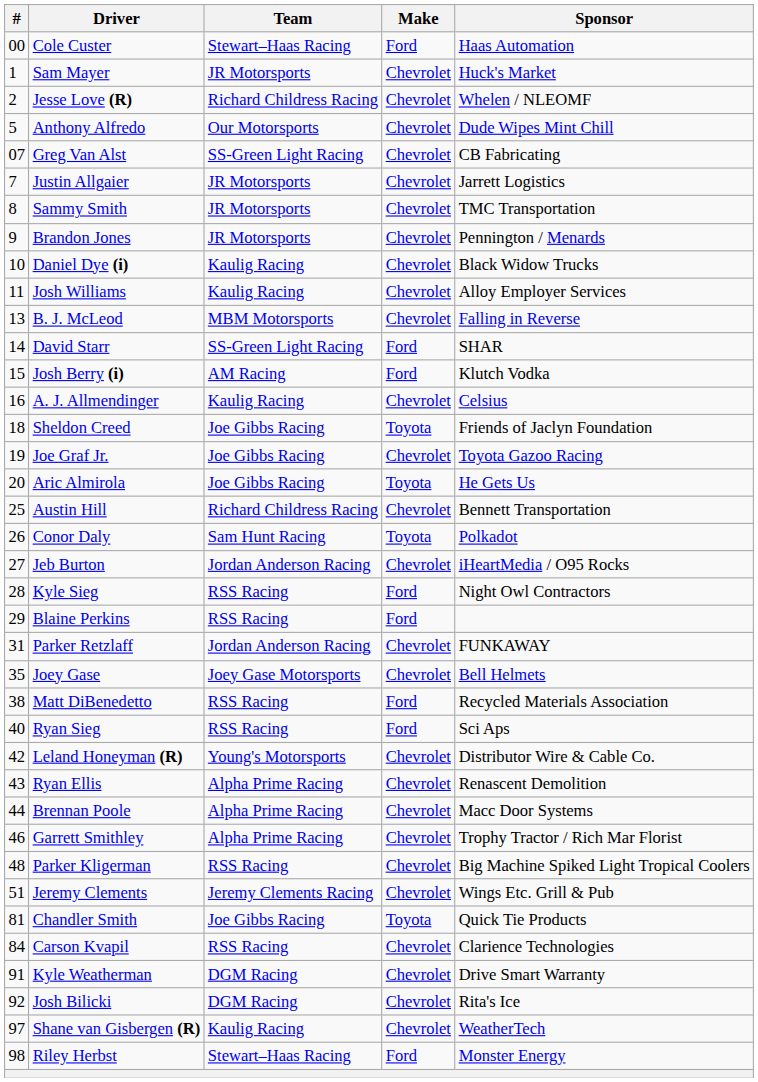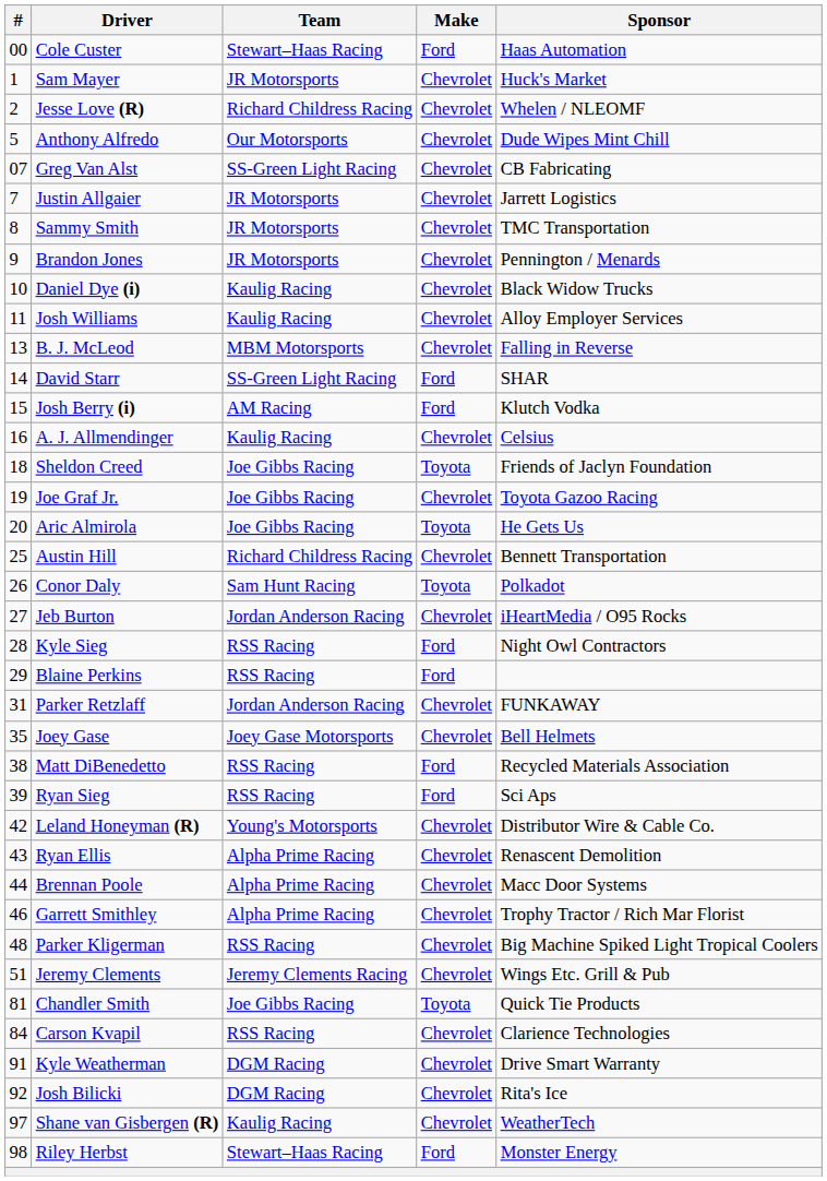Ryan Sieg | #: 40 -> 39
